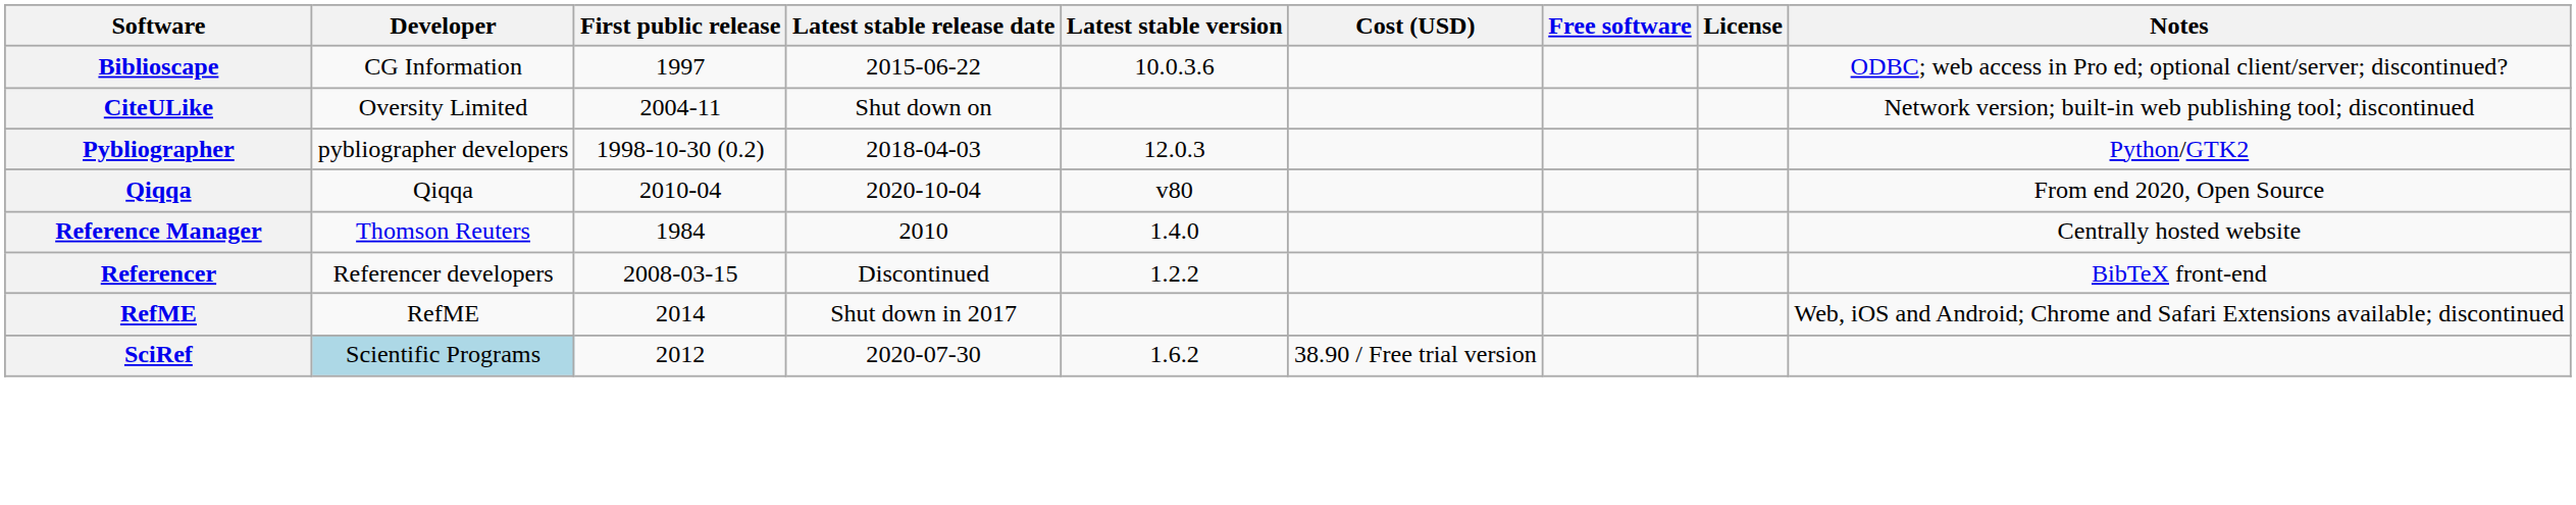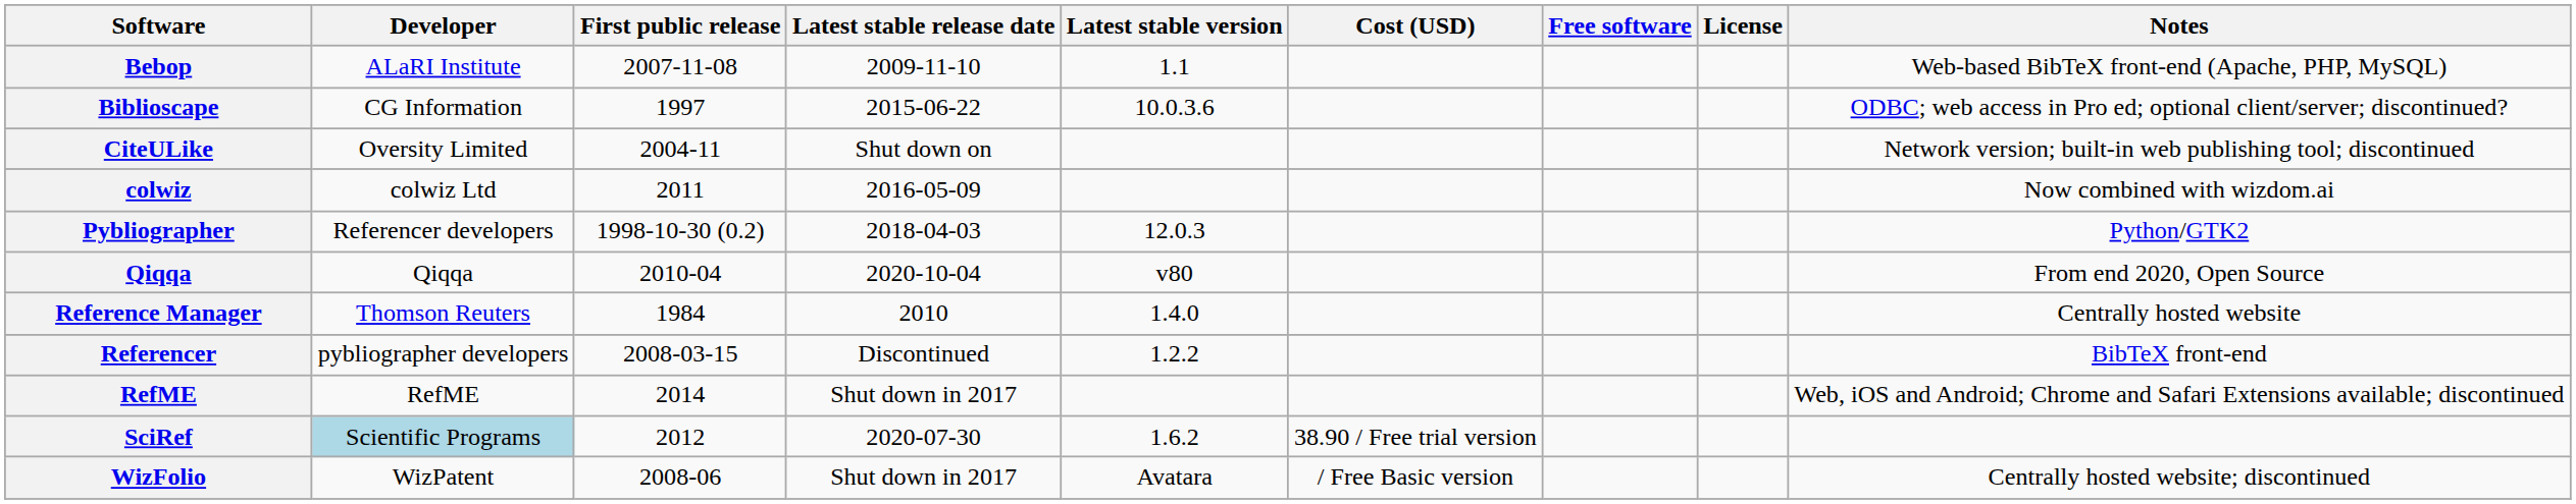+ row: Bebop | ALaRI Institute | 2007-11-08 | 2009-11-10 | 1.1 | Web-based BibTeX front-end (Apache, PHP, MySQL)
+ row: colwiz | colwiz Ltd | 2011 | 2016-05-09 | Now combined with wizdom.ai
Pybliographer | Developer: pybliographer developers -> Referencer developers
Referencer | Developer: Referencer developers -> pybliographer developers
+ row: WizFolio | WizPatent | 2008-06 | Shut down in 2017 | Avatara | / Free Basic version | Centrally hosted website; discontinued
